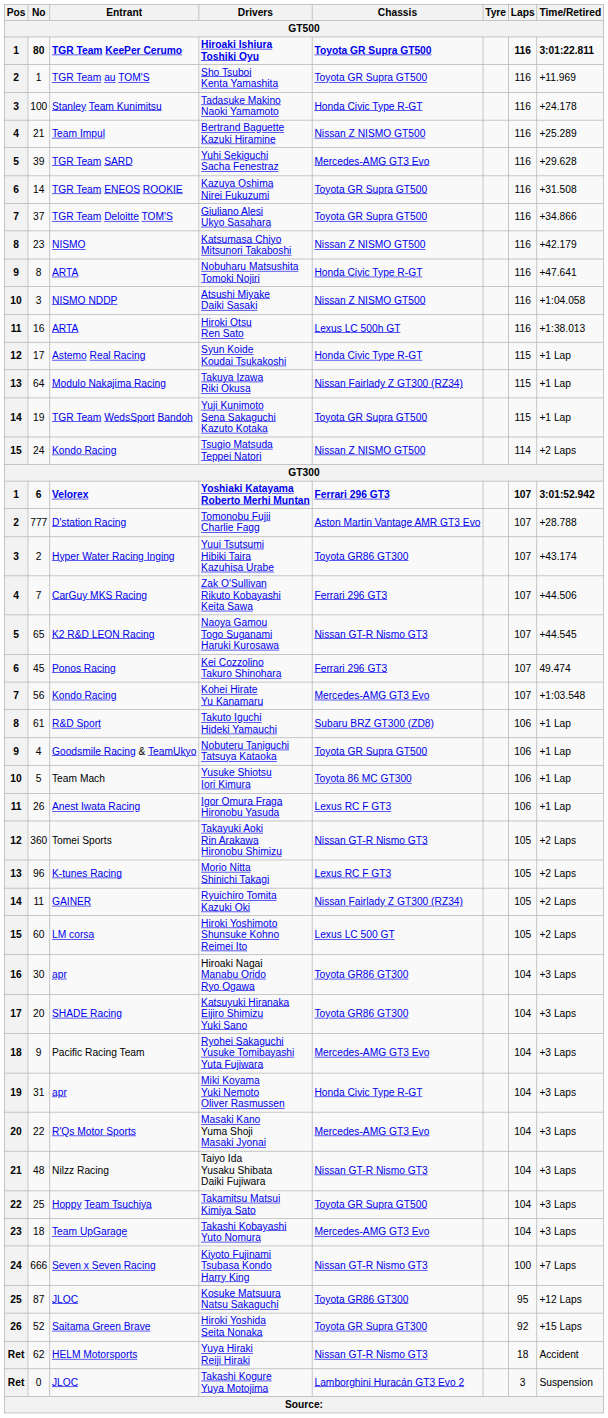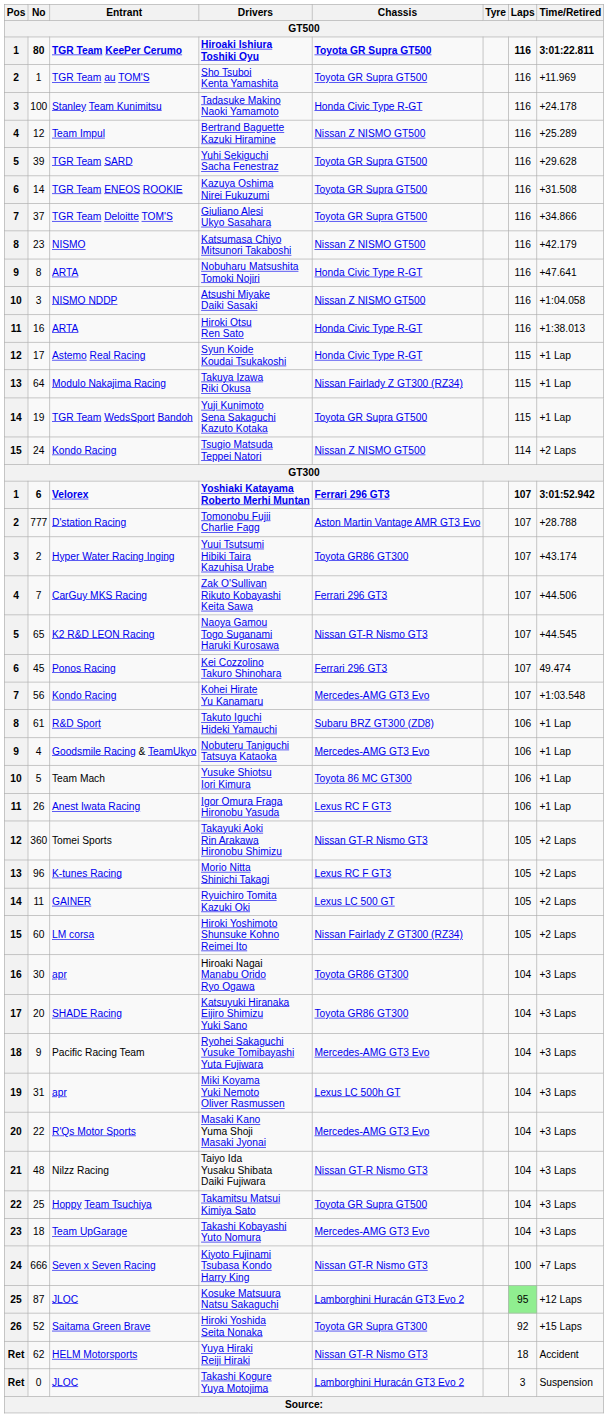Bertrand Baguette Kazuki Hiramine | No: 21 -> 12
Yuhi Sekiguchi Sacha Fenestraz | Chassis: Mercedes-AMG GT3 Evo -> Toyota GR Supra GT500
Hiroki Otsu Ren Sato | Chassis: Lexus LC 500h GT -> Honda Civic Type R-GT
Nobuteru Taniguchi Tatsuya Kataoka | Chassis: Toyota GR Supra GT500 -> Mercedes-AMG GT3 Evo
Ryuichiro Tomita Kazuki Oki | Chassis: Nissan Fairlady Z GT300 (RZ34) -> Lexus LC 500 GT
Hiroki Yoshimoto Shunsuke Kohno Reimei Ito | Chassis: Lexus LC 500 GT -> Nissan Fairlady Z GT300 (RZ34)
Miki Koyama Yuki Nemoto Oliver Rasmussen | Chassis: Honda Civic Type R-GT -> Lexus LC 500h GT
Kosuke Matsuura Natsu Sakaguchi | Chassis: Toyota GR86 GT300 -> Lamborghini Huracán GT3 Evo 2
Kosuke Matsuura Natsu Sakaguchi | Laps: no background -> lightgreen background
